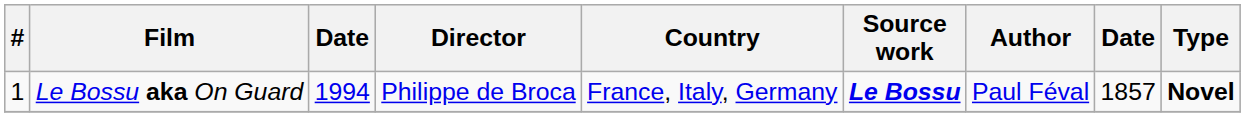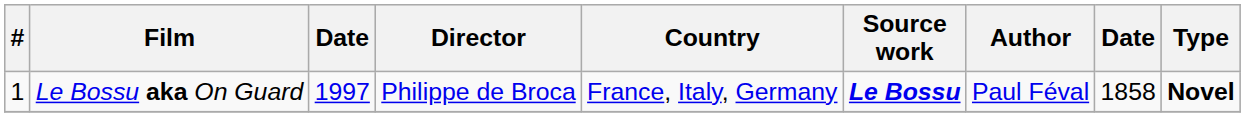Le Bossu aka On Guard | column 3: 1994 -> 1997
Le Bossu aka On Guard | column 8: 1857 -> 1858
